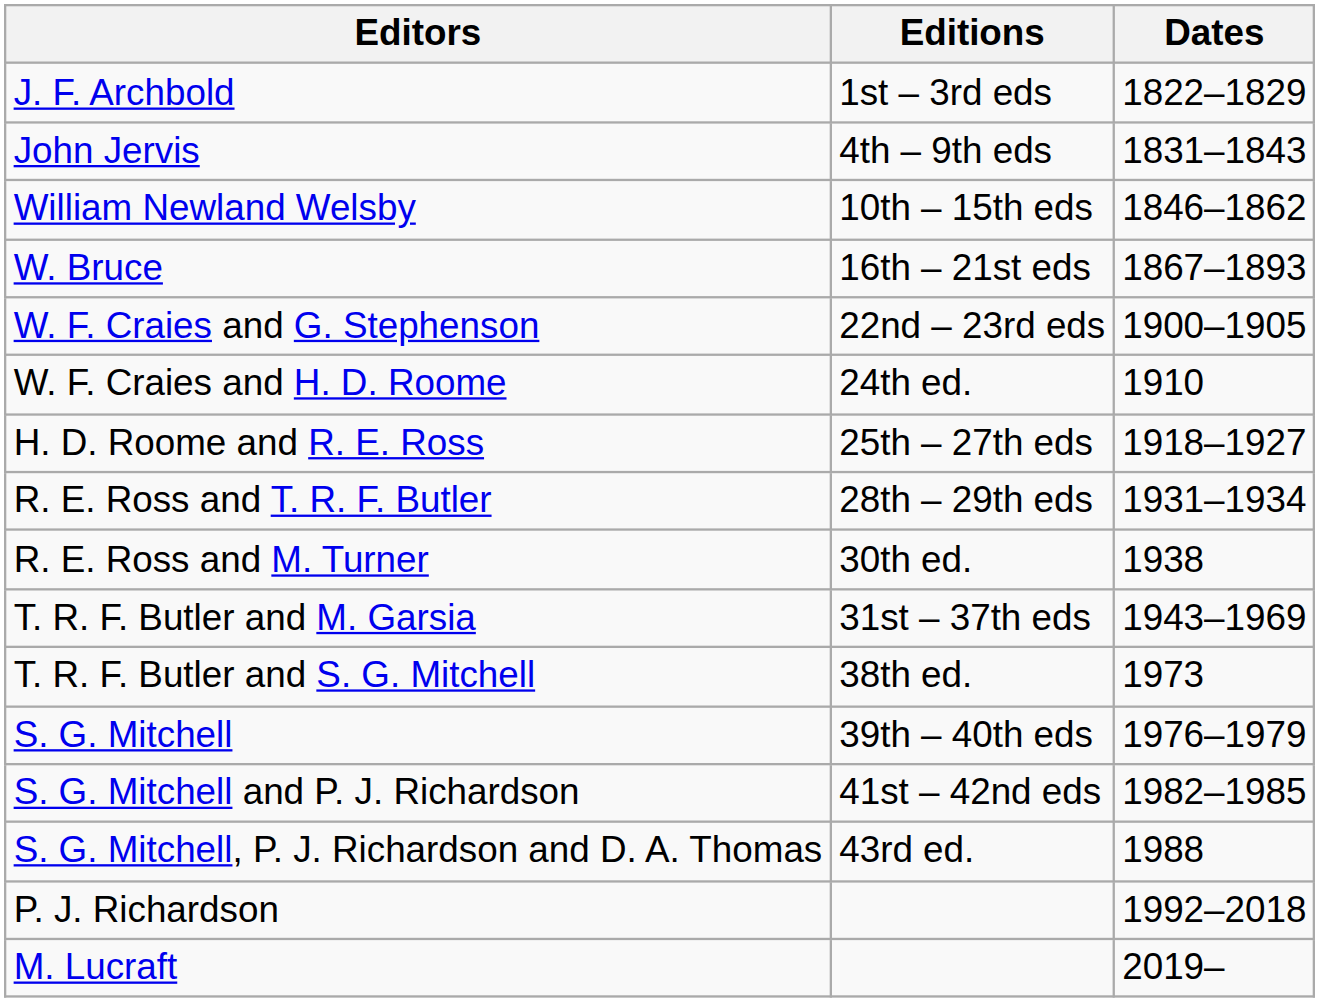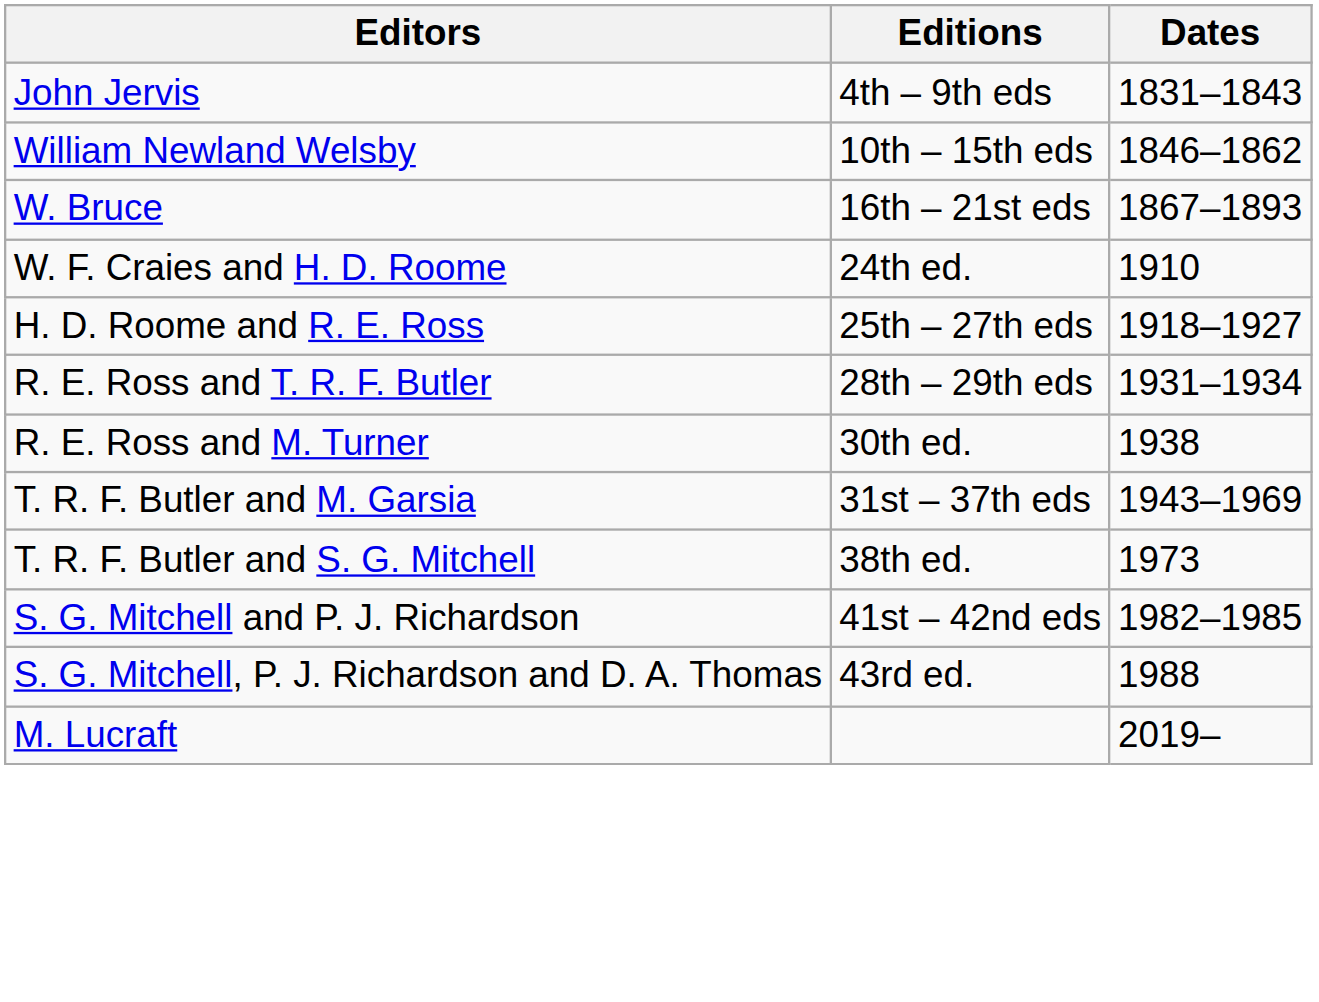- row: J. F. Archbold | 1st – 3rd eds | 1822–1829
- row: W. F. Craies and G. Stephenson | 22nd – 23rd eds | 1900–1905
- row: S. G. Mitchell | 39th – 40th eds | 1976–1979
- row: P. J. Richardson | 1992–2018
